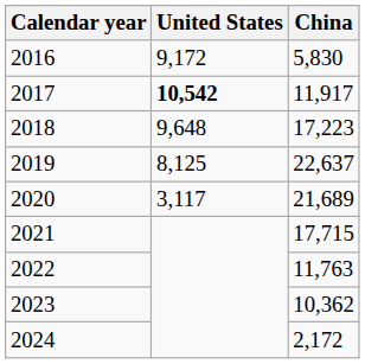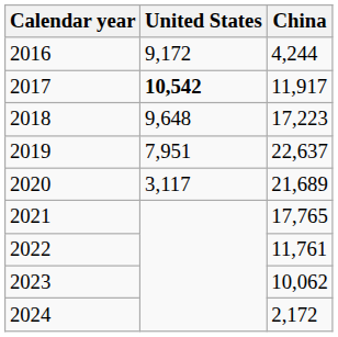2016 | China: 5,830 -> 4,244
2019 | United States: 8,125 -> 7,951
2021 | China: 17,715 -> 17,765
2022 | China: 11,763 -> 11,761
2023 | China: 10,362 -> 10,062
